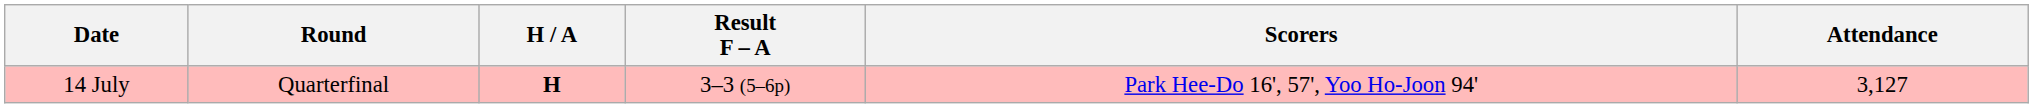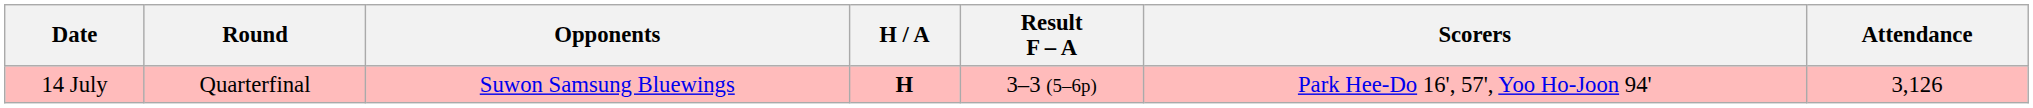+ column: Opponents | Suwon Samsung Bluewings
14 July | Attendance: 3,127 -> 3,126
